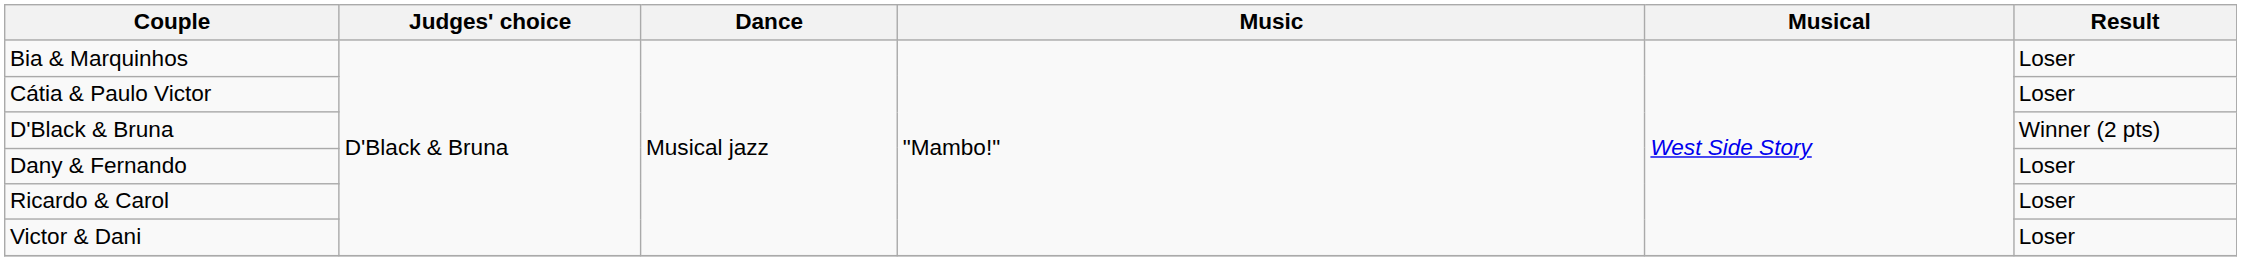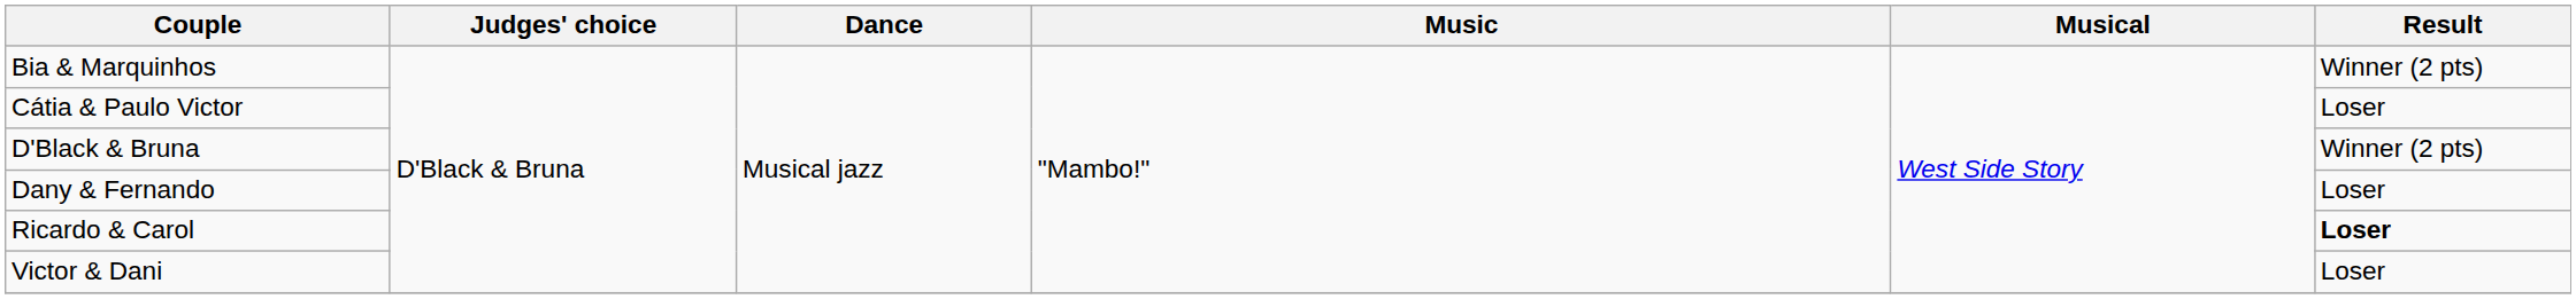Bia & Marquinhos | Result: Loser -> Winner (2 pts)
Ricardo & Carol | Result: normal -> bold
